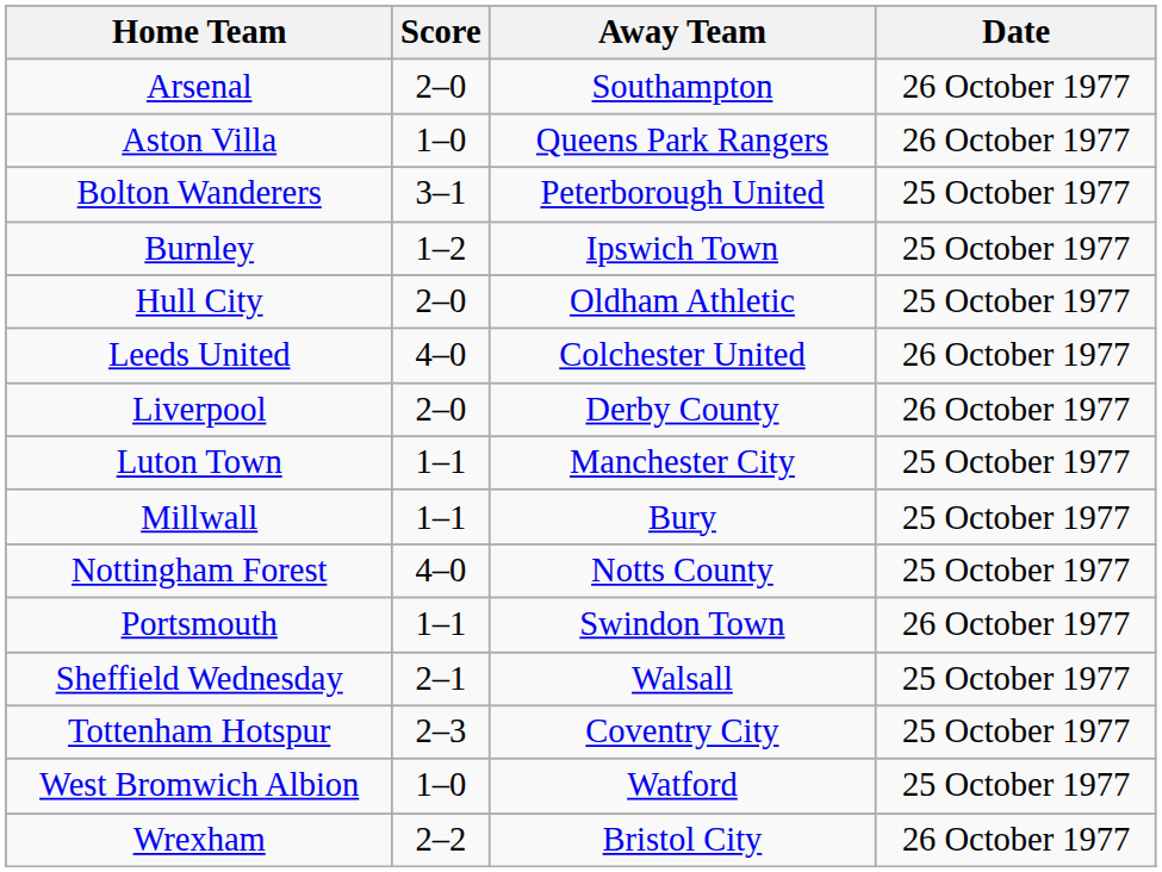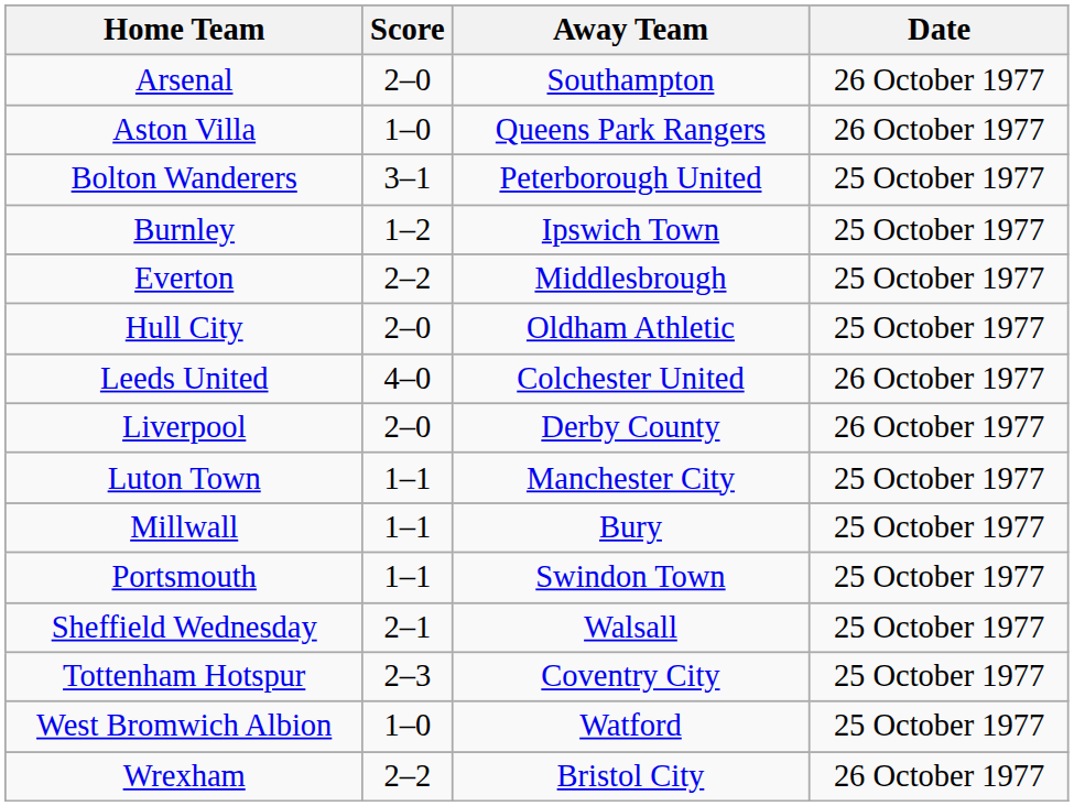+ row: Everton | 2–2 | Middlesbrough | 25 October 1977
- row: Nottingham Forest | 4–0 | Notts County | 25 October 1977
Portsmouth | Date: 26 October 1977 -> 25 October 1977
